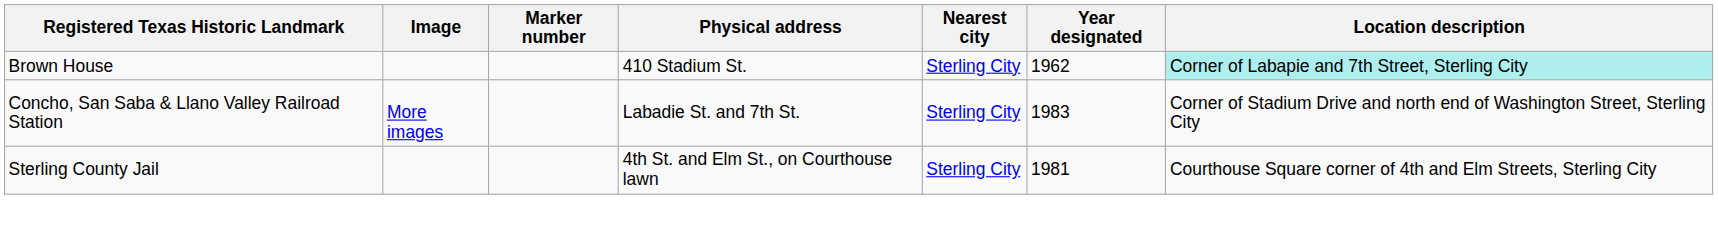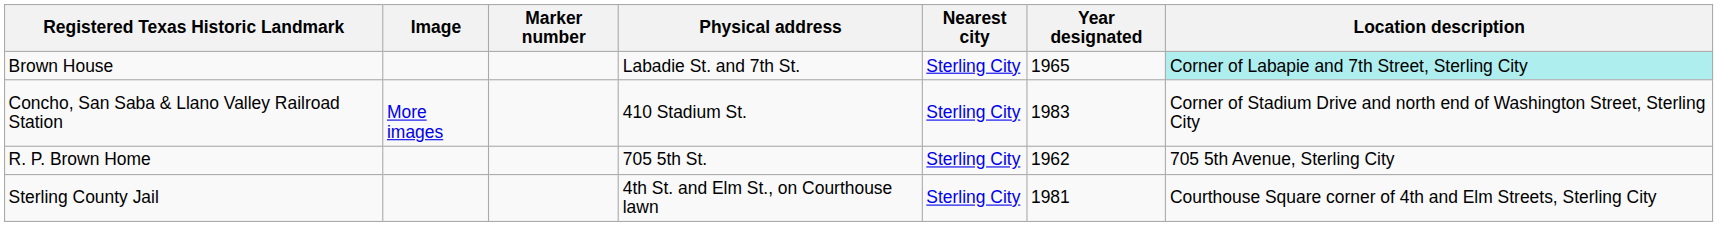Brown House | Physical address: 410 Stadium St. -> Labadie St. and 7th St.
Brown House | Year designated: 1962 -> 1965
Concho, San Saba & Llano Valley Railroad Station | Physical address: Labadie St. and 7th St. -> 410 Stadium St.
+ row: R. P. Brown Home | 705 5th St. | Sterling City | 1962 | 705 5th Avenue, Sterling City
